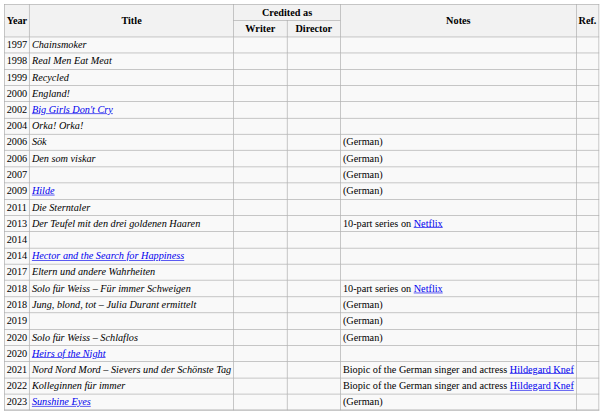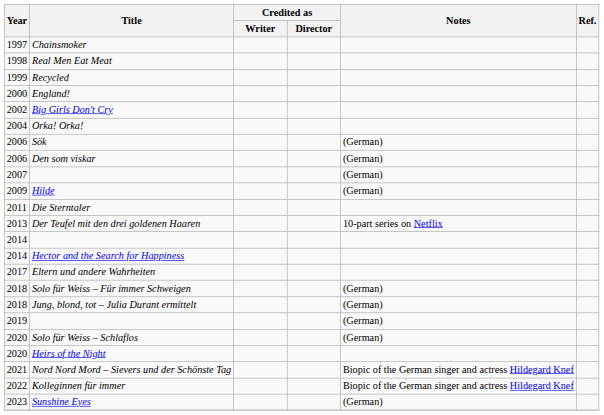Solo für Weiss – Für immer Schweigen | Notes: 10-part series on Netflix -> (German)
